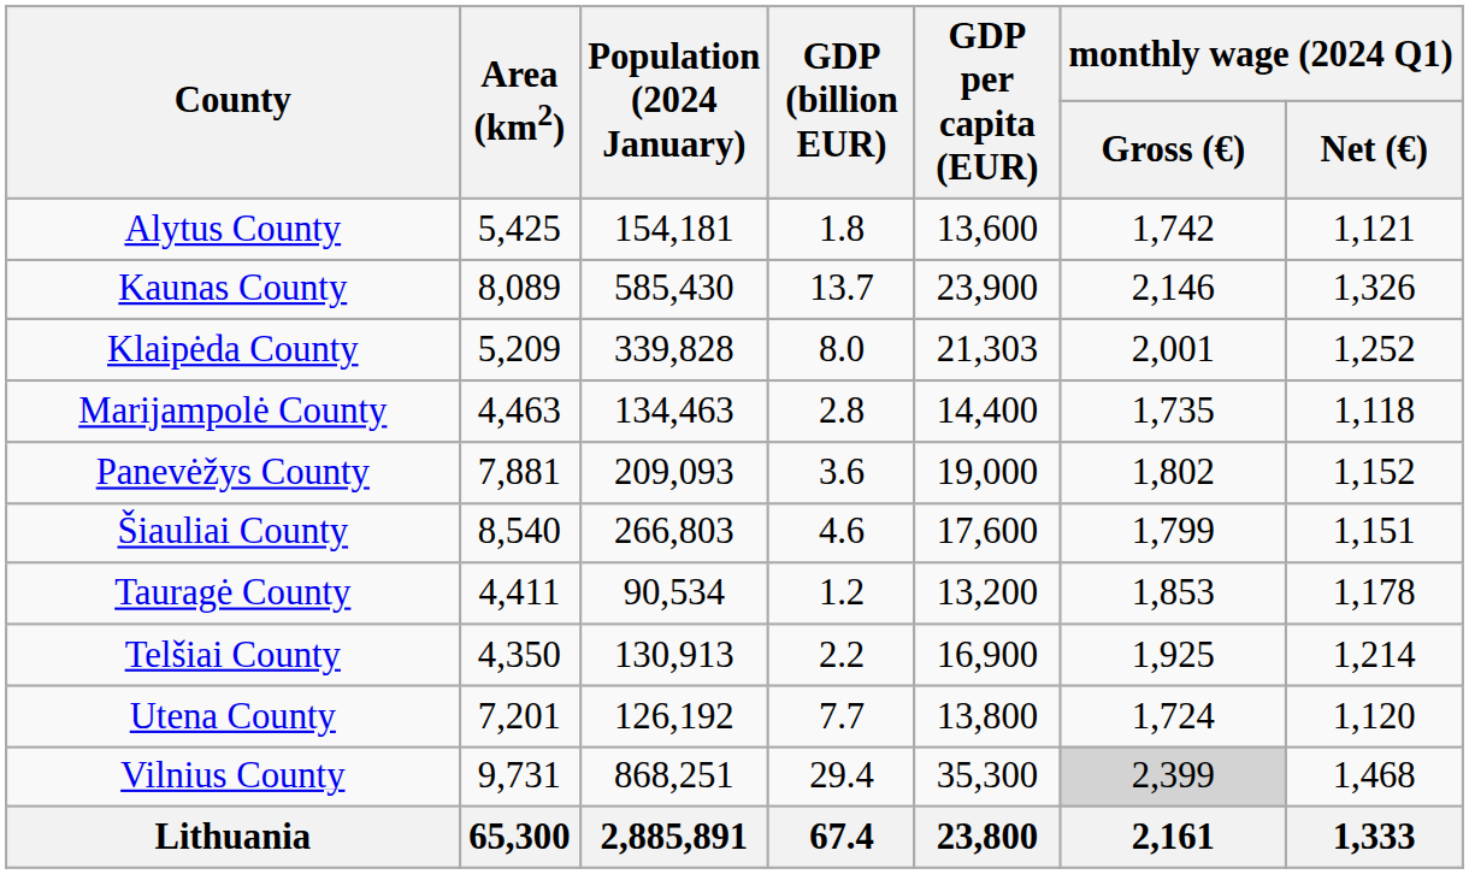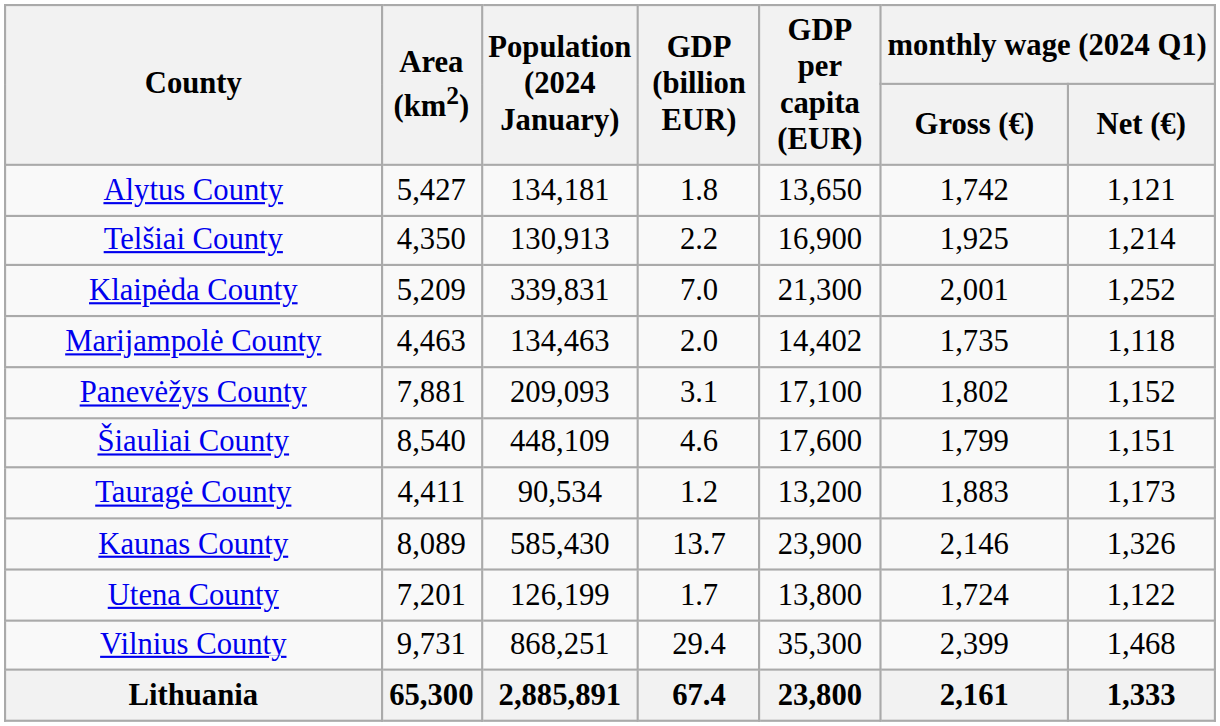Alytus County | Area (km2): 5,425 -> 5,427
Alytus County | Population (2024 January): 154,181 -> 134,181
Alytus County | GDP per capita (EUR): 13,600 -> 13,650
rows swapped: Kaunas County <-> Telšiai County
Klaipėda County | Population (2024 January): 339,828 -> 339,831
Klaipėda County | GDP (billion EUR): 8.0 -> 7.0
Klaipėda County | GDP per capita (EUR): 21,303 -> 21,300
Marijampolė County | GDP (billion EUR): 2.8 -> 2.0
Marijampolė County | GDP per capita (EUR): 14,400 -> 14,402
Panevėžys County | GDP (billion EUR): 3.6 -> 3.1
Panevėžys County | GDP per capita (EUR): 19,000 -> 17,100
Šiauliai County | Population (2024 January): 266,803 -> 448,109
Tauragė County | monthly wage (2024 Q1) / Gross (€): 1,853 -> 1,883
Tauragė County | monthly wage (2024 Q1) / Net (€): 1,178 -> 1,173
Utena County | Population (2024 January): 126,192 -> 126,199
Utena County | GDP (billion EUR): 7.7 -> 1.7
Utena County | monthly wage (2024 Q1) / Net (€): 1,120 -> 1,122
Vilnius County | monthly wage (2024 Q1) / Gross (€): lightgrey background -> no background
